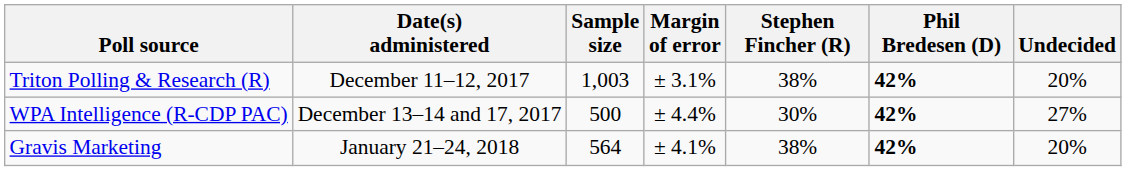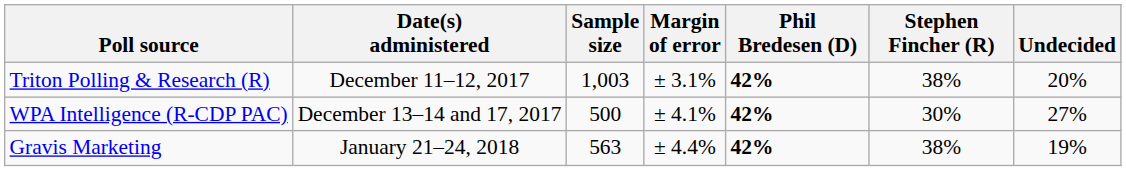columns swapped: Stephen Fincher (R) <-> Phil Bredesen (D)
WPA Intelligence (R-CDP PAC) | Margin of error: ± 4.4% -> ± 4.1%
Gravis Marketing | Sample size: 564 -> 563
Gravis Marketing | Margin of error: ± 4.1% -> ± 4.4%
Gravis Marketing | Undecided: 20% -> 19%
